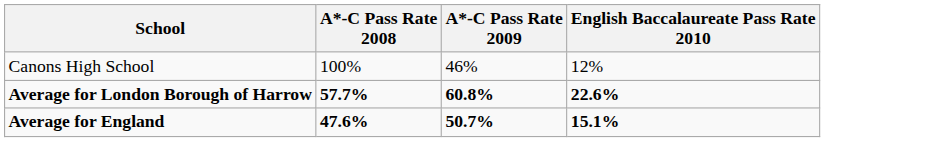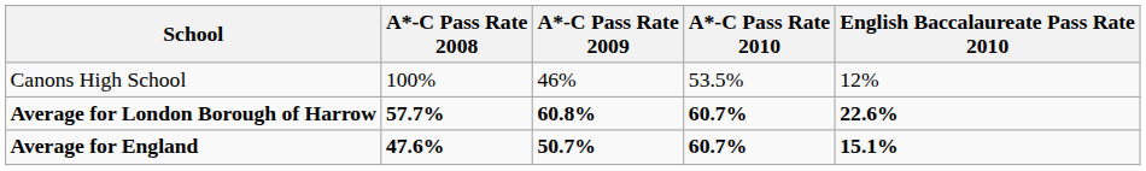+ column: A*-C Pass Rate 2010 | 53.5% | 60.7% | 60.7%
